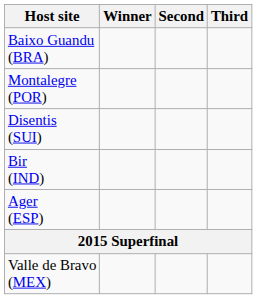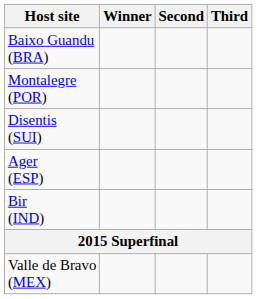rows swapped: Ager (ESP) <-> Bir (IND)
